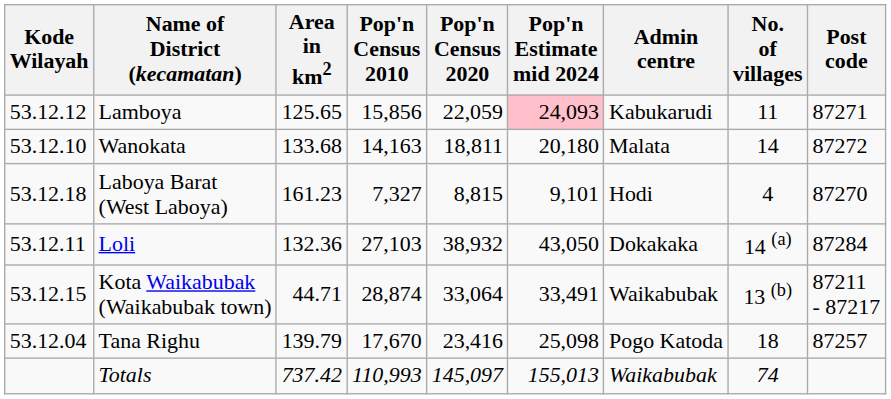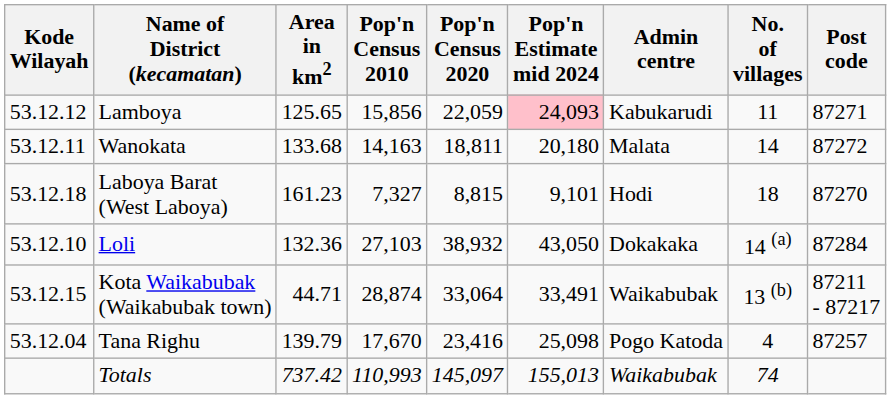Wanokata | Kode Wilayah: 53.12.10 -> 53.12.11
Laboya Barat (West Laboya) | No. of villages: 4 -> 18
Loli | Kode Wilayah: 53.12.11 -> 53.12.10
Tana Righu | No. of villages: 18 -> 4
